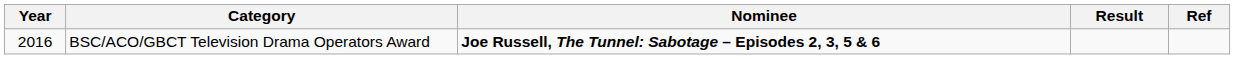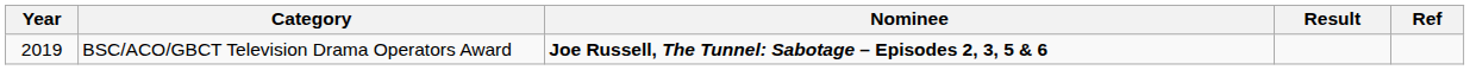BSC/ACO/GBCT Television Drama Operators Award | Year: 2016 -> 2019
